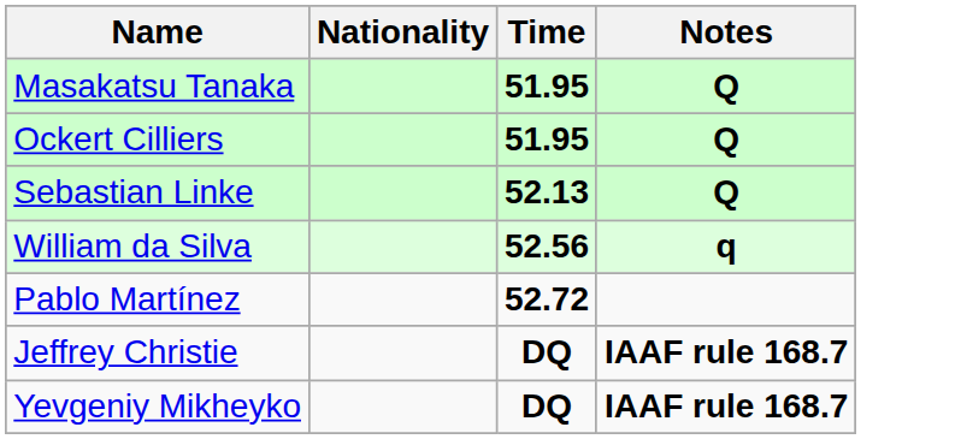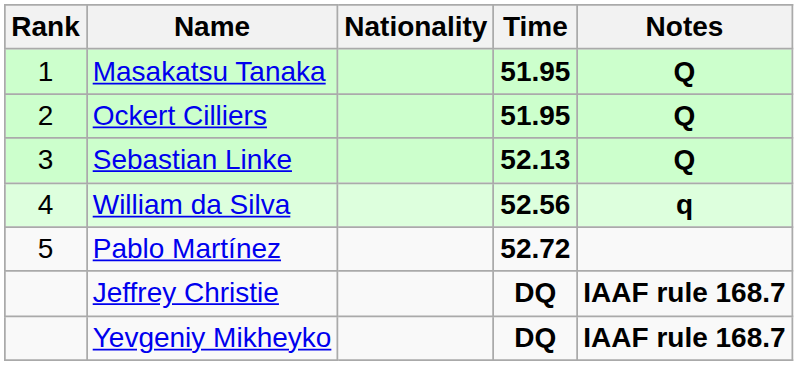+ column: Rank | 1 | 2 | 3 | 4 | 5
